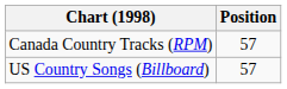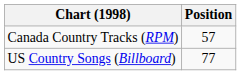US Country Songs (Billboard) | Position: 57 -> 77
